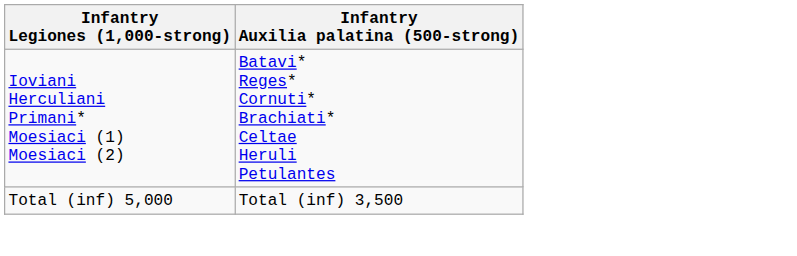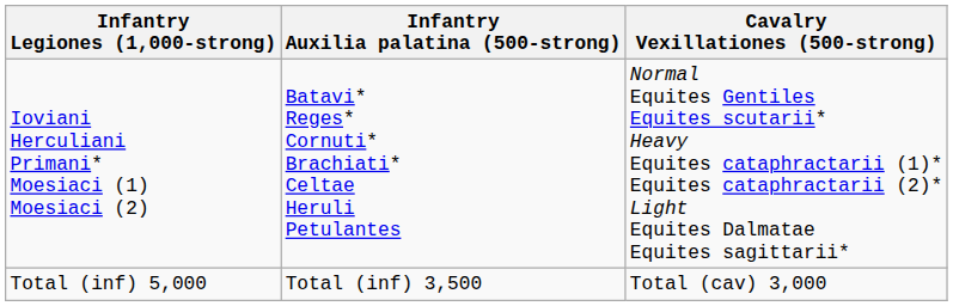+ column: Cavalry Vexillationes (500-strong) | Normal Equites Gentiles Equites scutarii* Heavy Equites cataphractarii (1)* Equites cataphractarii (2)* Light Equites Dalmatae Equites sagittarii* | Total (cav) 3,000
